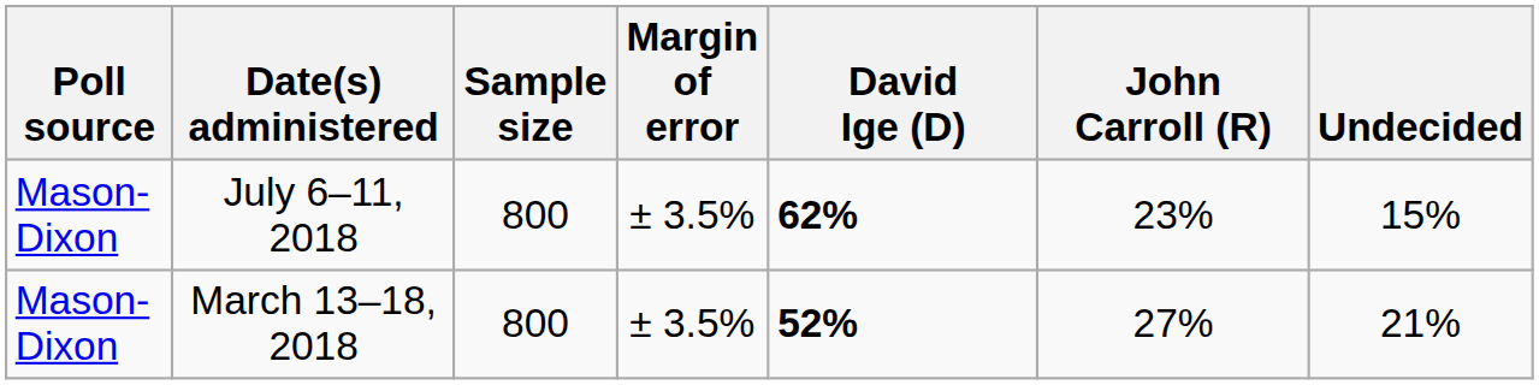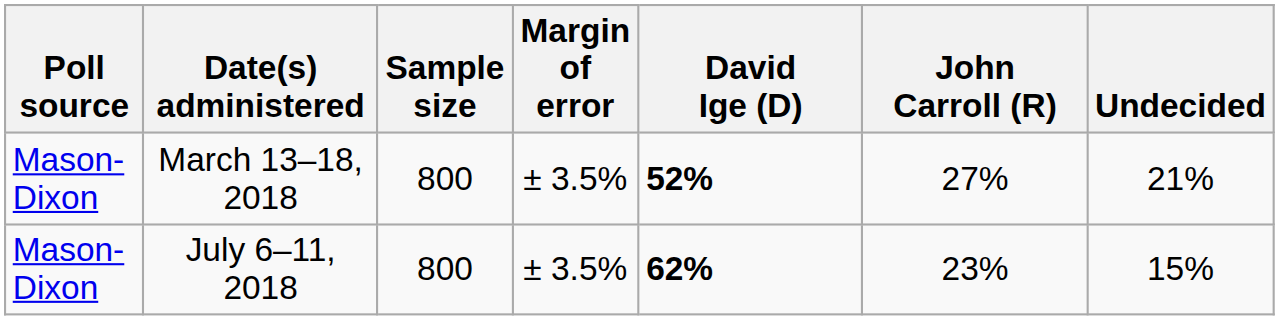rows swapped: July 6–11, 2018 <-> March 13–18, 2018
